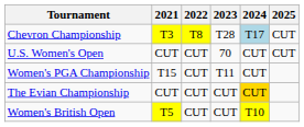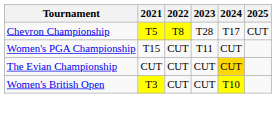Chevron Championship | 2021: T3 -> T5
Chevron Championship | 2024: lightblue background -> no background
- row: U.S. Women's Open | CUT | CUT | 70 | CUT | CUT
Women's British Open | 2021: T5 -> T3
